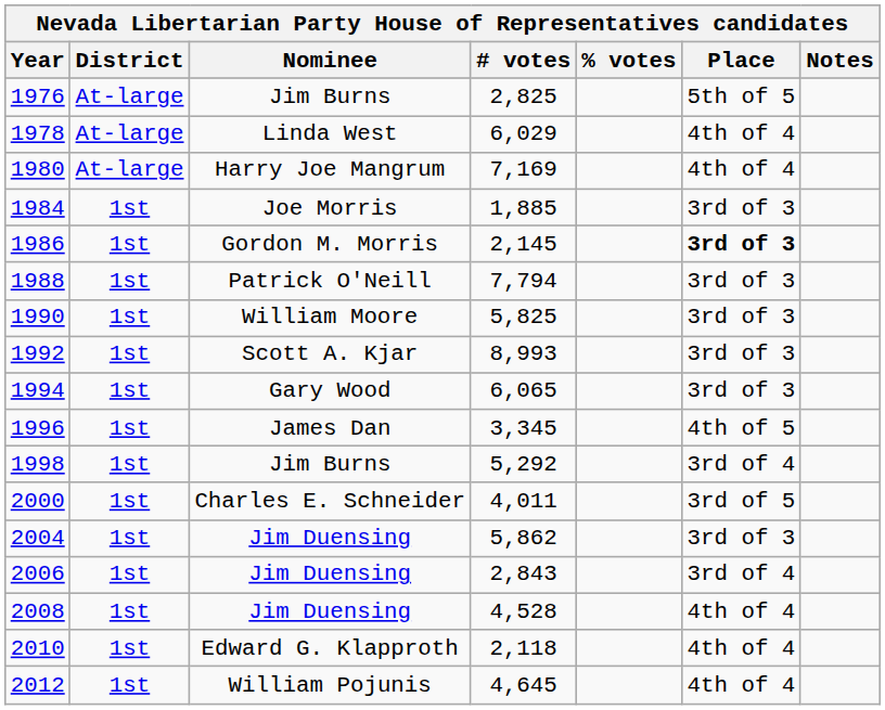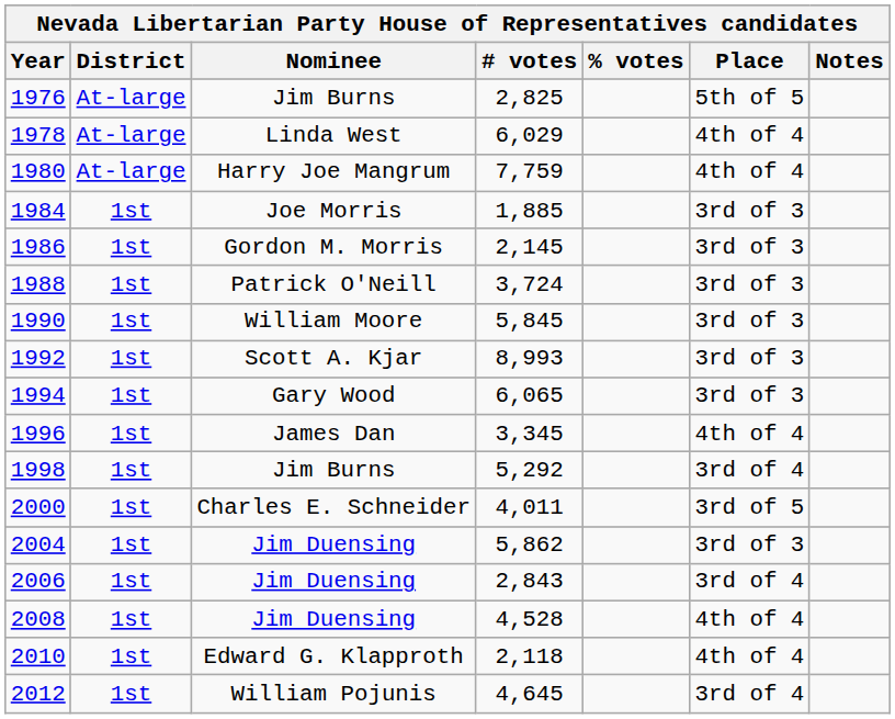1980 | # votes: 7,169 -> 7,759
1986 | Place: bold -> normal
1988 | # votes: 7,794 -> 3,724
1990 | # votes: 5,825 -> 5,845
1996 | Place: 4th of 5 -> 4th of 4
2012 | Place: 4th of 4 -> 3rd of 4
